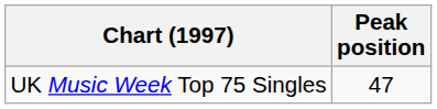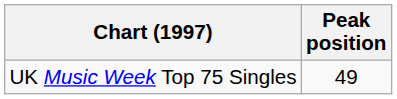UK Music Week Top 75 Singles | Peak position: 47 -> 49
